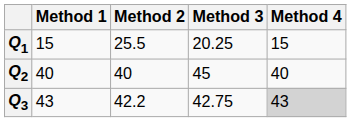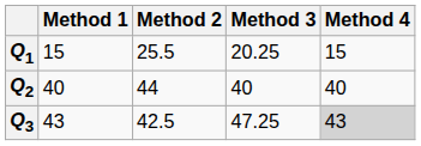Q2 | Method 2: 40 -> 44
Q2 | Method 3: 45 -> 40
Q3 | Method 2: 42.2 -> 42.5
Q3 | Method 3: 42.75 -> 47.25
